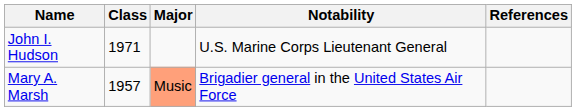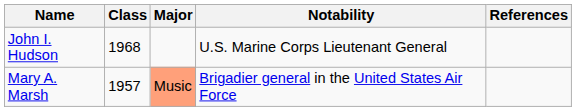John I. Hudson | Class: 1971 -> 1968
